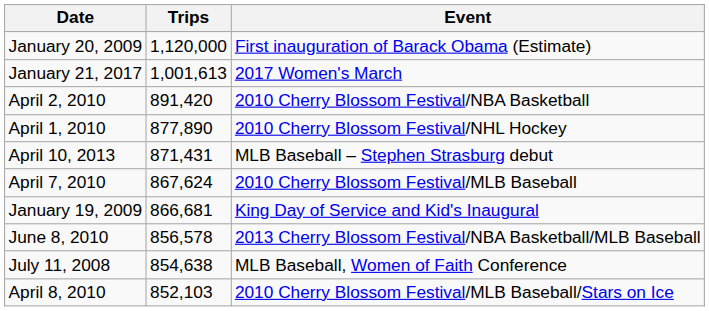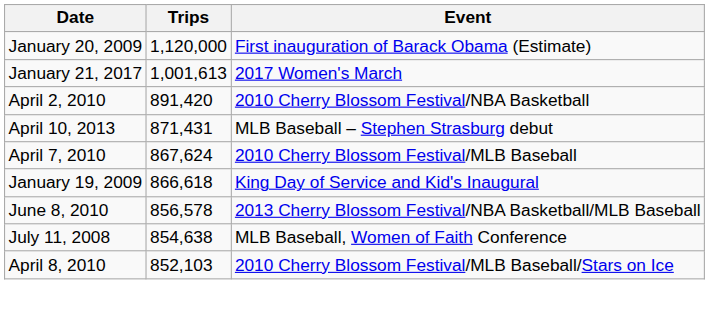- row: April 1, 2010 | 877,890 | 2010 Cherry Blossom Festival/NHL Hockey
January 19, 2009 | Trips: 866,681 -> 866,618
